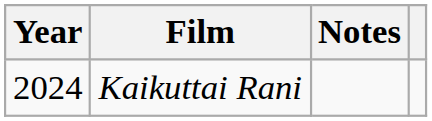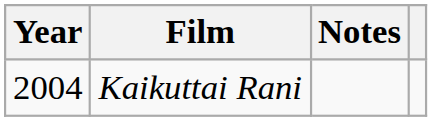Kaikuttai Rani | Year: 2024 -> 2004
